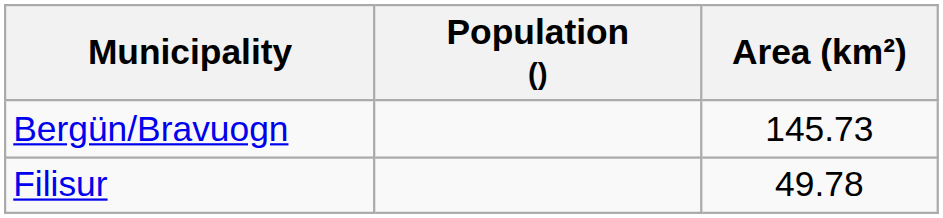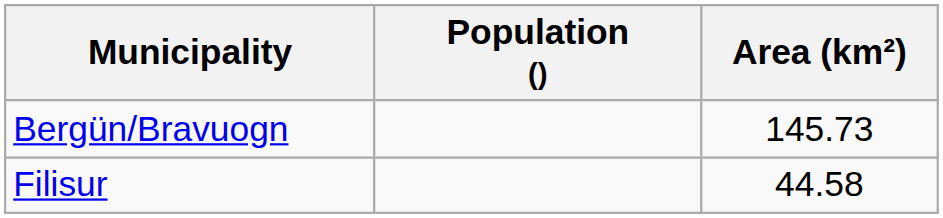Filisur | Area (km²): 49.78 -> 44.58
